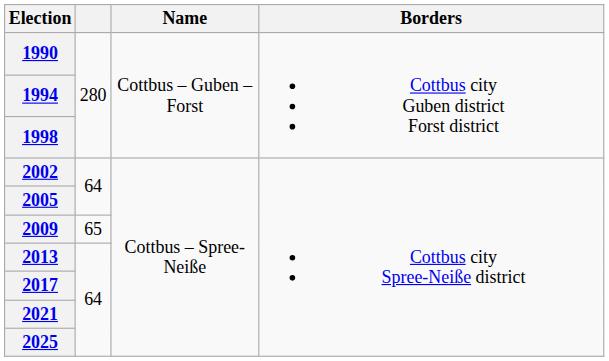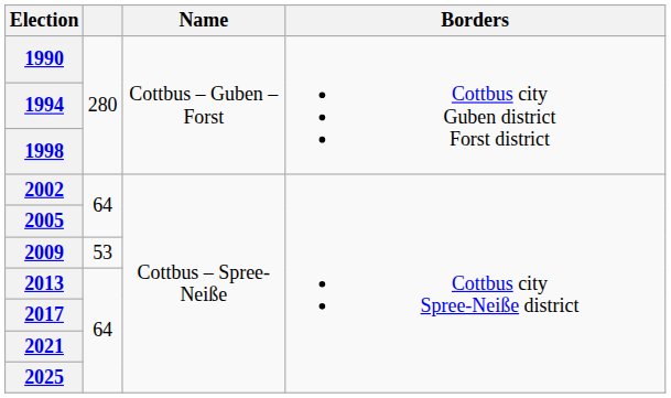2009 | column 2: 65 -> 53
